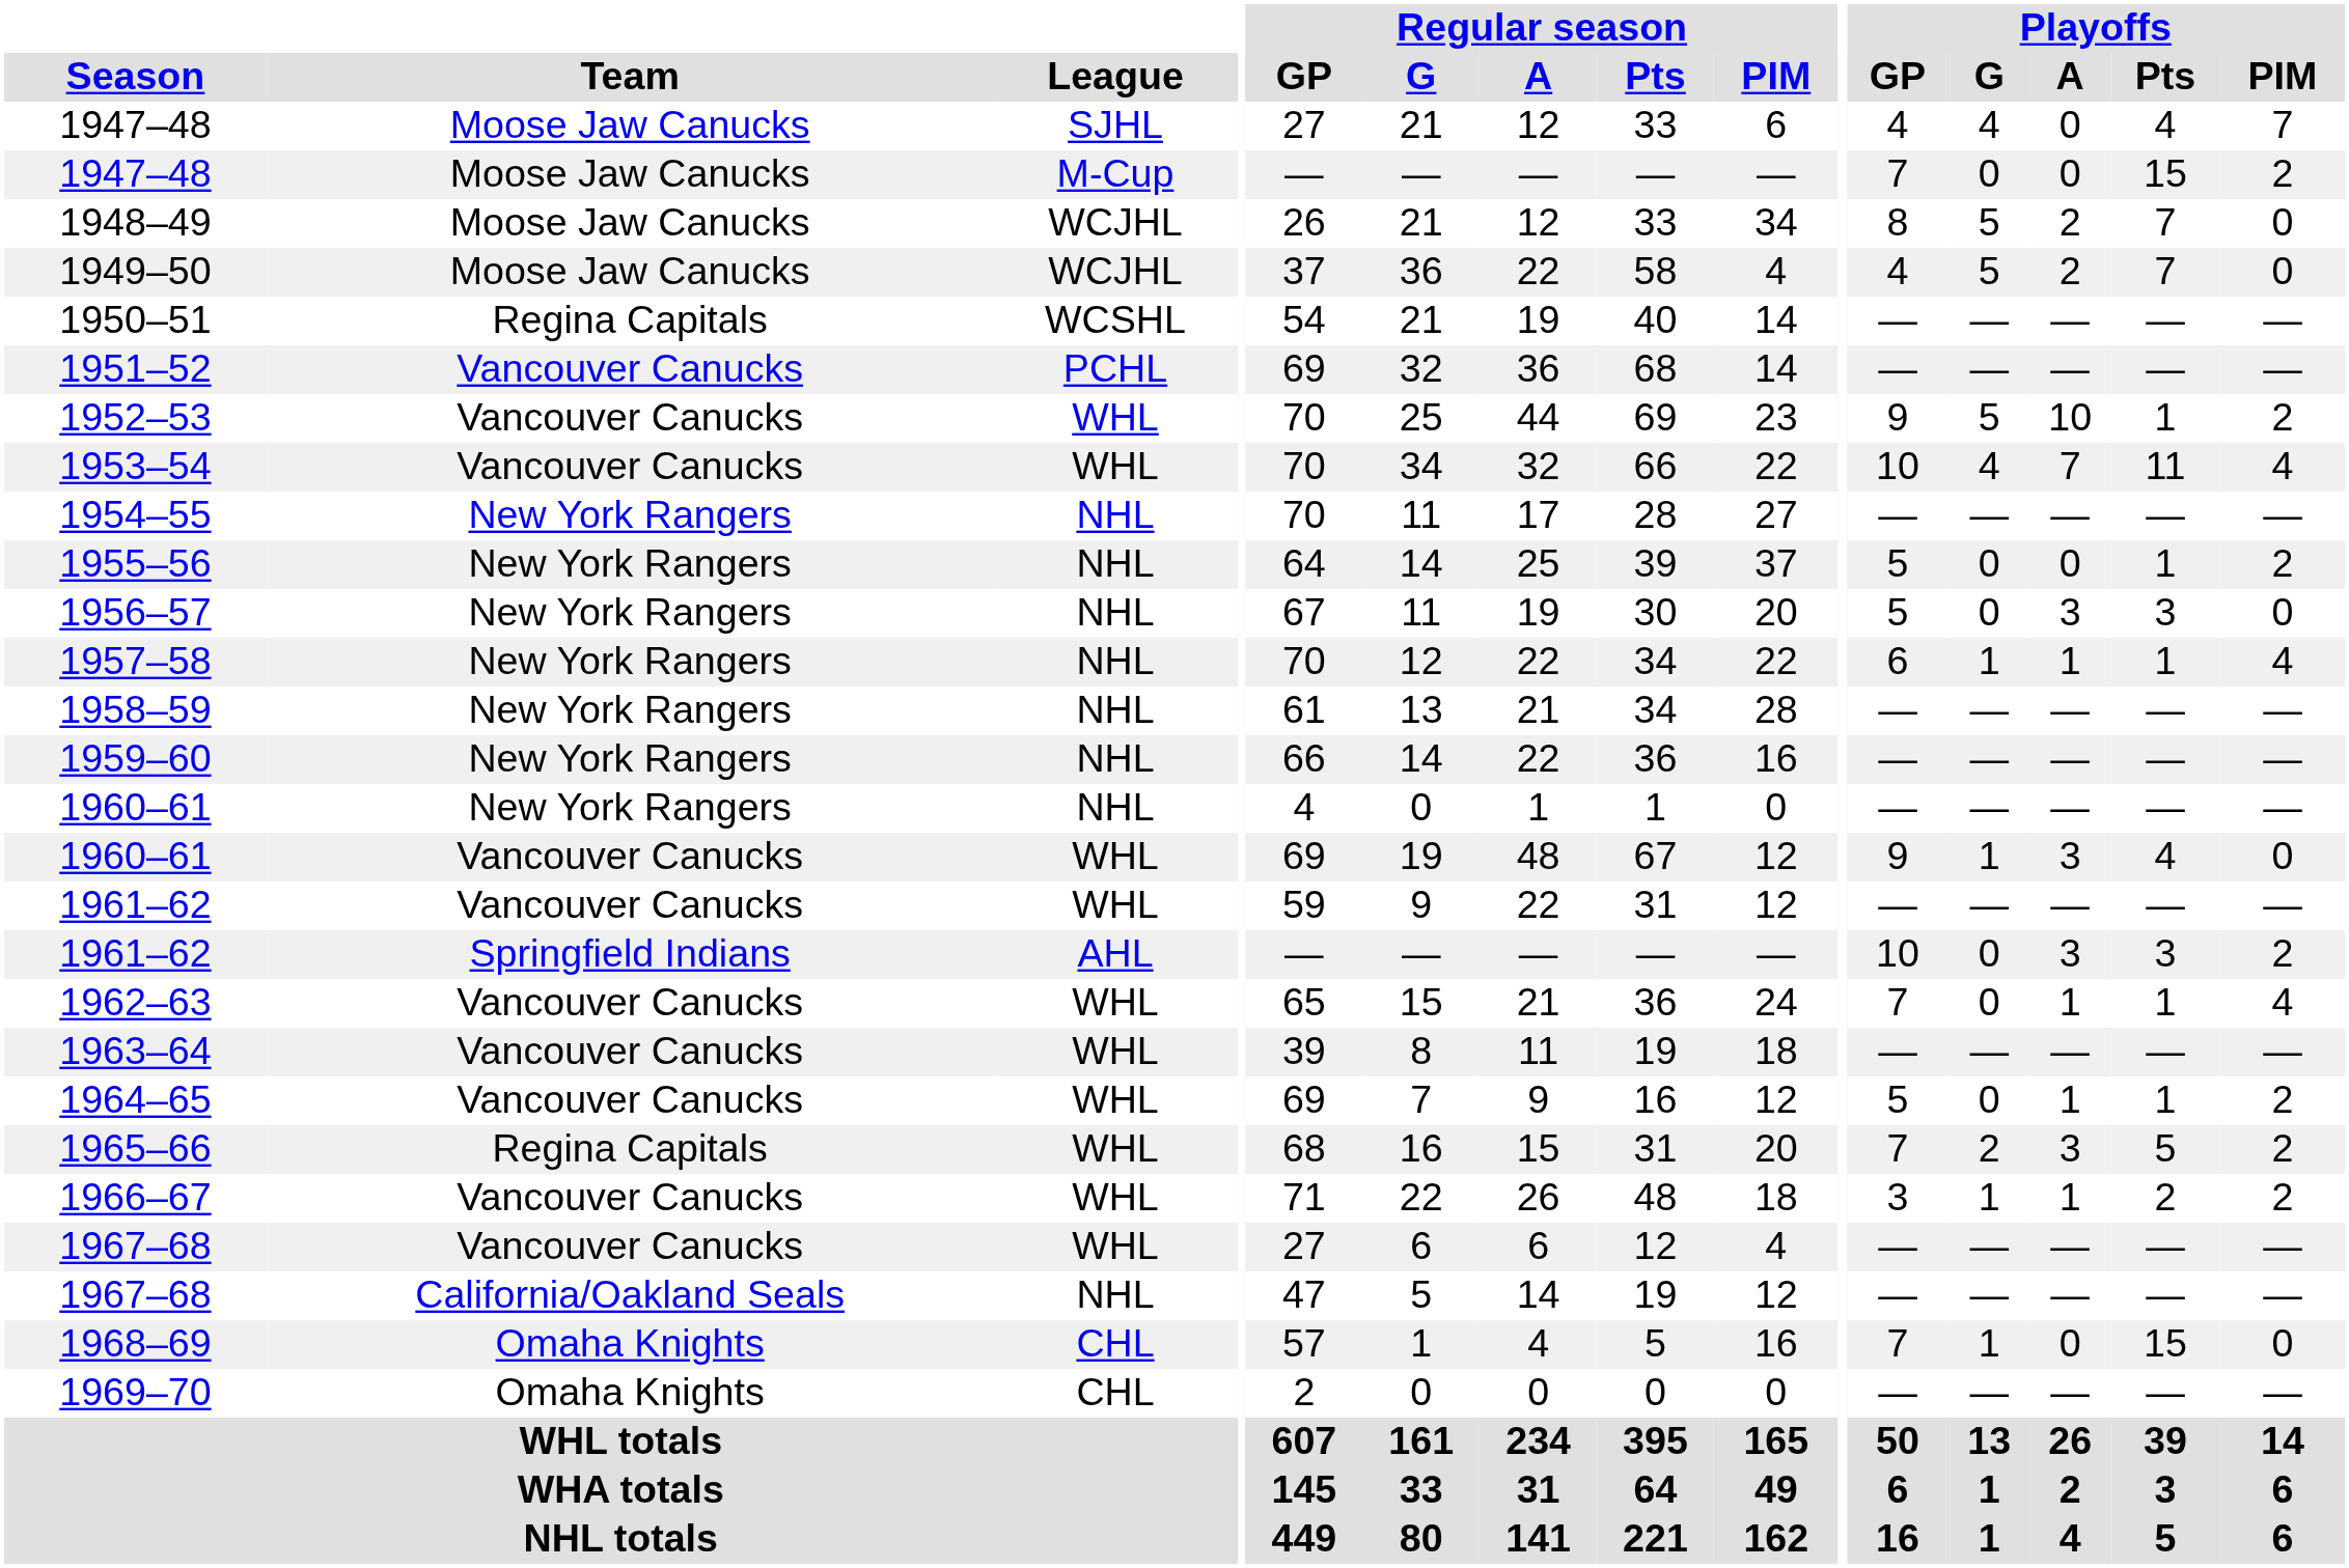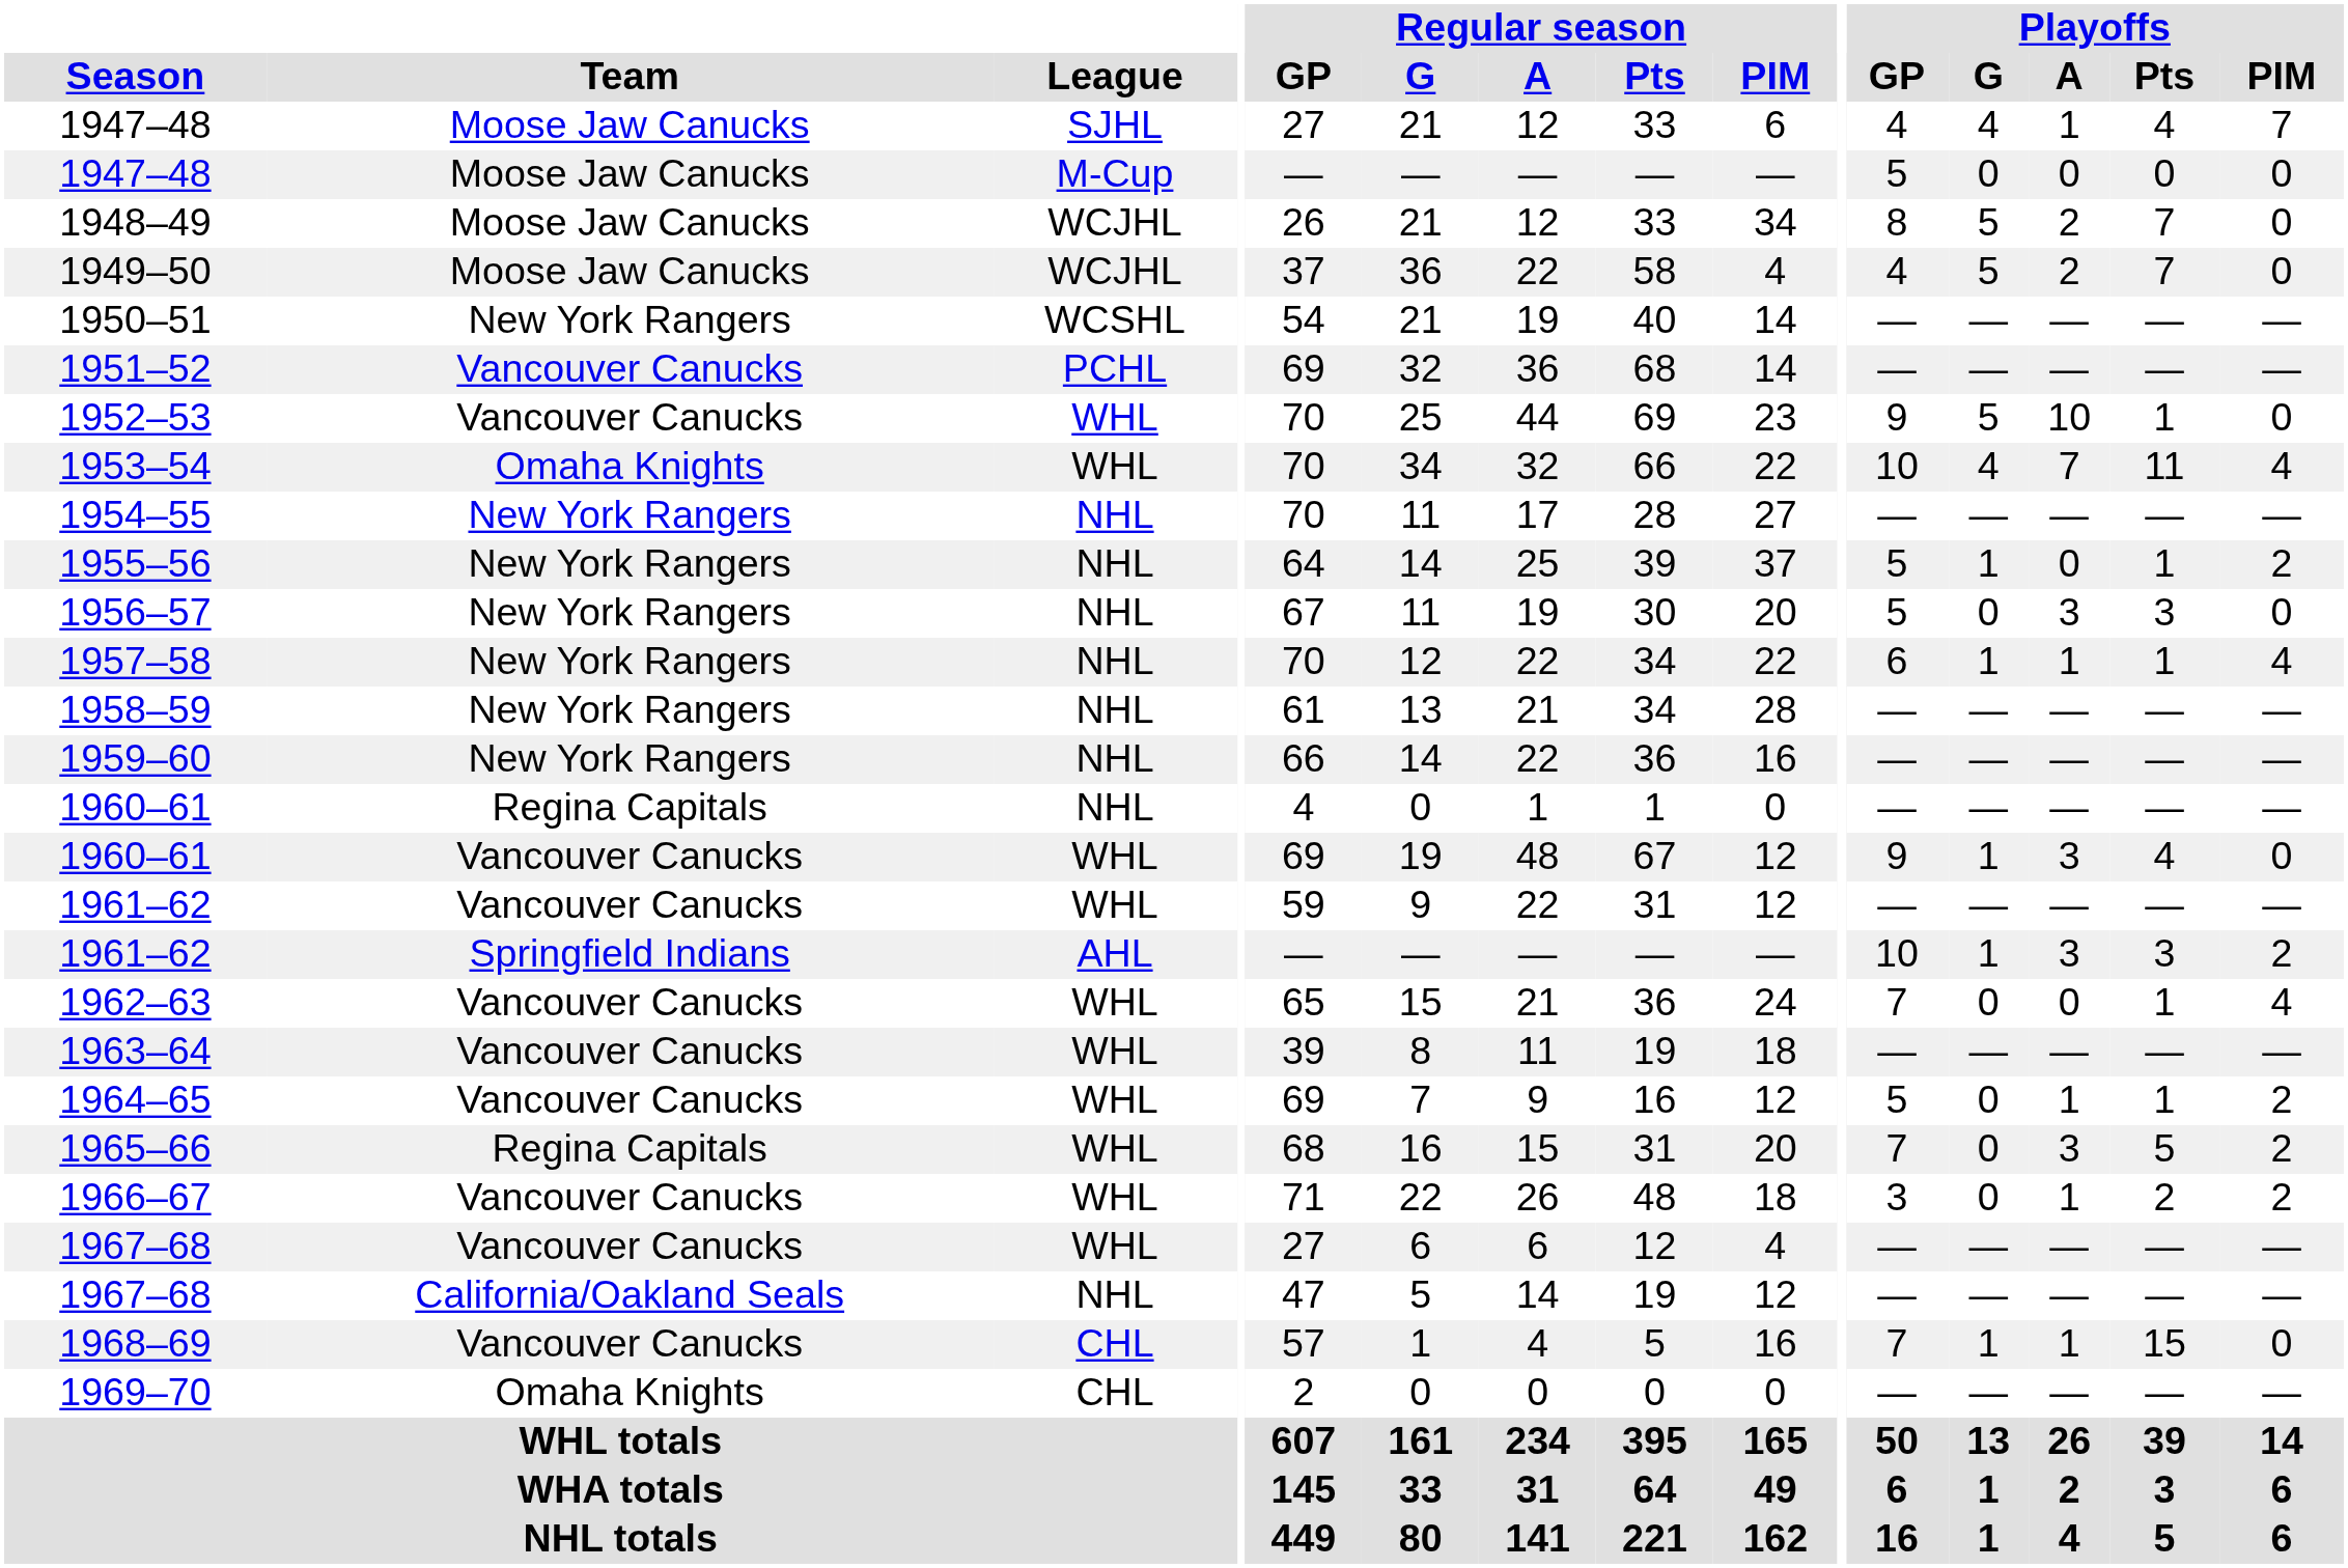1947–48 / SJHL | Playoffs / A: 0 -> 1
1947–48 / M-Cup | Playoffs / GP: 7 -> 5
1947–48 / M-Cup | Playoffs / Pts: 15 -> 0
1947–48 / M-Cup | Playoffs / PIM: 2 -> 0
1950–51 | Team: Regina Capitals -> New York Rangers
1952–53 | Playoffs / PIM: 2 -> 0
1953–54 | Team: Vancouver Canucks -> Omaha Knights
1955–56 | Playoffs / G: 0 -> 1
1960–61 / NHL | Team: New York Rangers -> Regina Capitals
1961–62 / AHL | Playoffs / G: 0 -> 1
1962–63 | Playoffs / A: 1 -> 0
1965–66 | Playoffs / G: 2 -> 0
1966–67 | Playoffs / G: 1 -> 0
1968–69 | Team: Omaha Knights -> Vancouver Canucks
1968–69 | Playoffs / A: 0 -> 1
